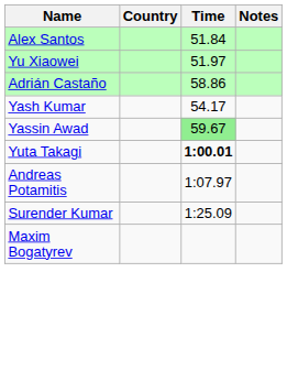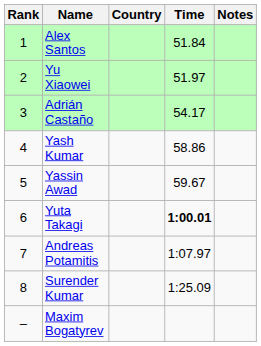+ column: Rank | 1 | 2 | 3 | 4 | 5 | 6 | 7 | 8 | –
Adrián Castaño | Time: 58.86 -> 54.17
Yash Kumar | Time: 54.17 -> 58.86
Yassin Awad | Time: lightgreen background -> no background
